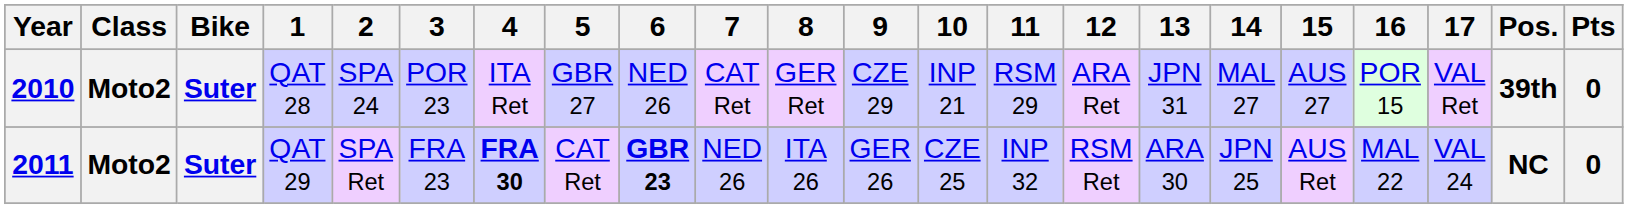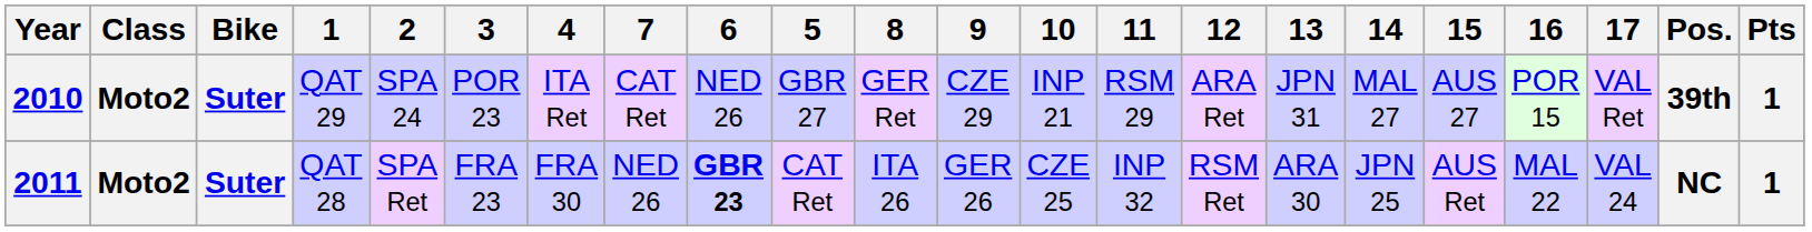columns swapped: 5 <-> 7
2010 | 1: QAT 28 -> QAT 29
2010 | Pts: 0 -> 1
2011 | 1: QAT 29 -> QAT 28
2011 | 4: bold -> normal
2011 | Pts: 0 -> 1
